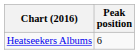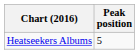Heatseekers Albums | Peak position: 6 -> 5
